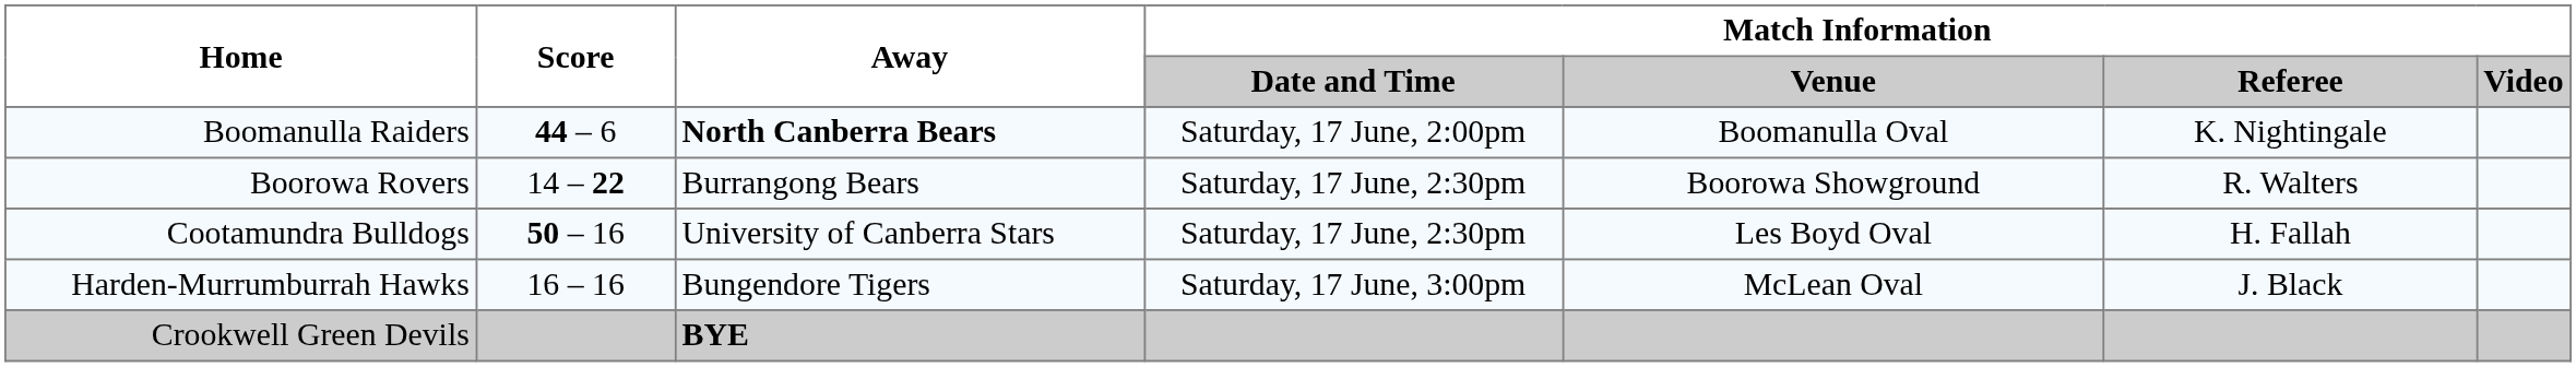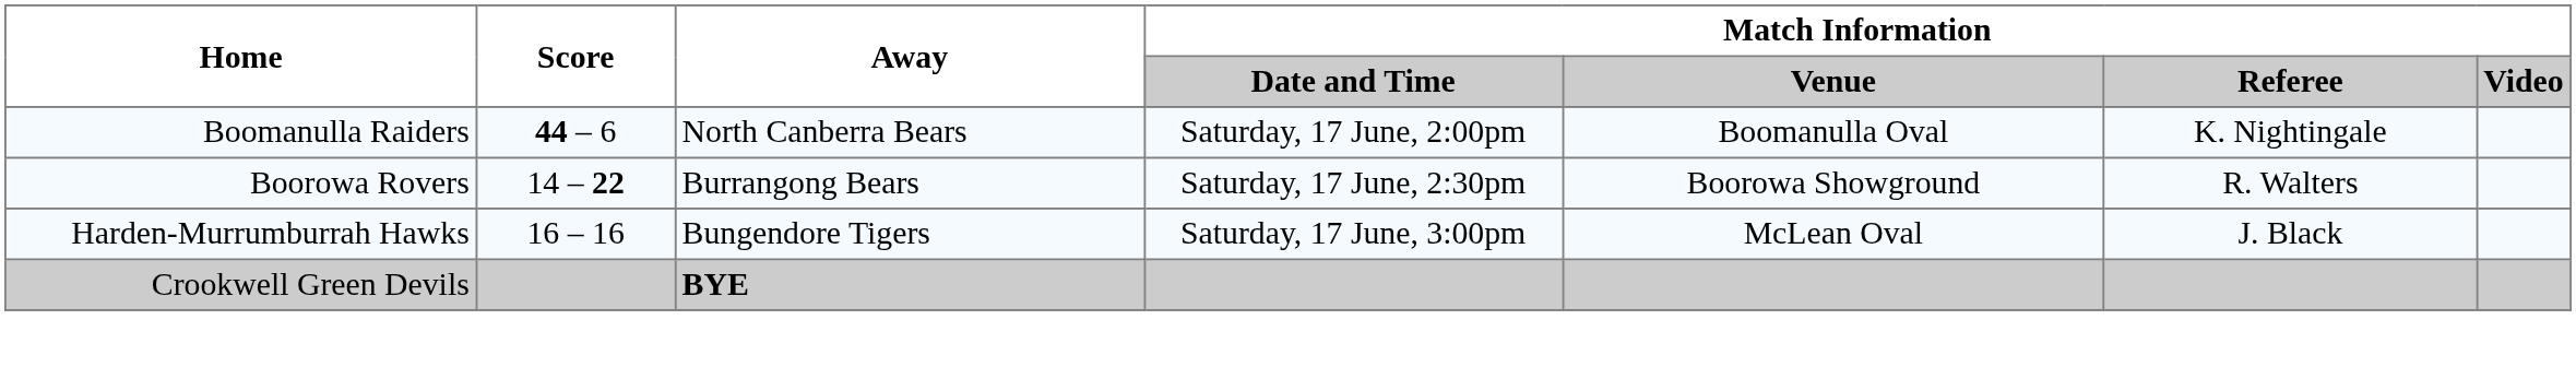Boomanulla Raiders | Away: bold -> normal
- row: Cootamundra Bulldogs | 50 – 16 | University of Canberra Stars | Saturday, 17 June, 2:30pm | Les Boyd Oval | H. Fallah
